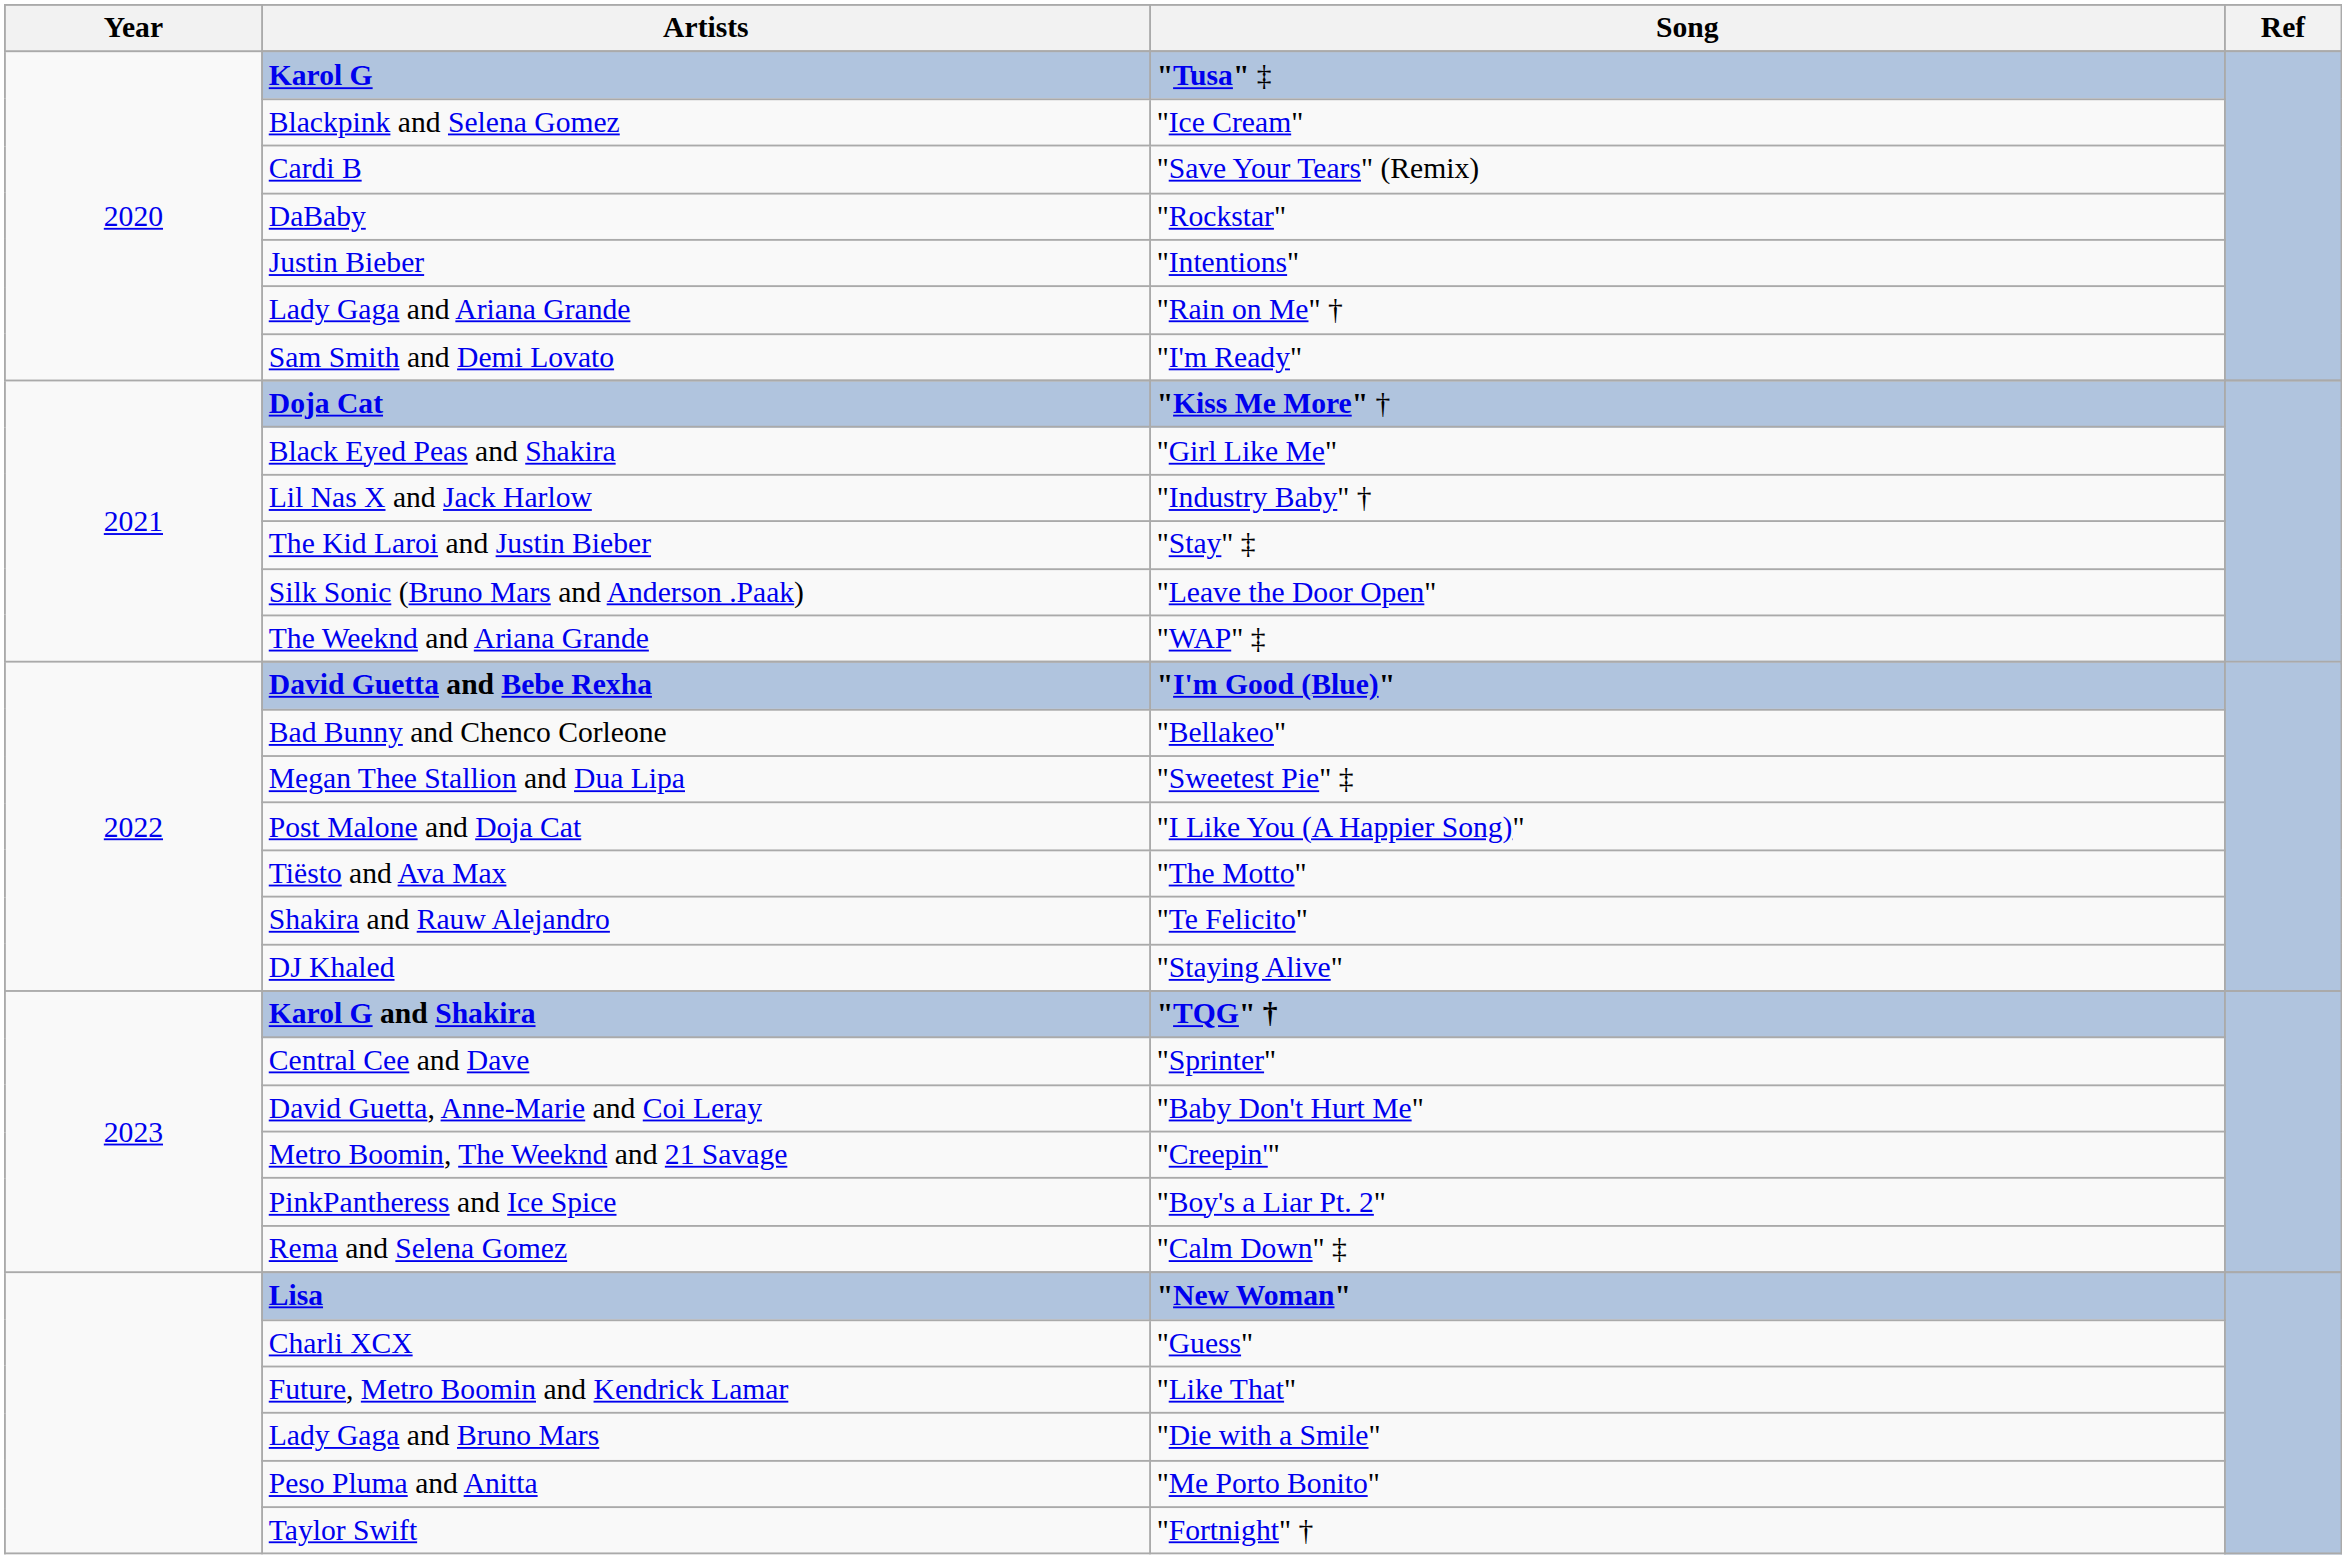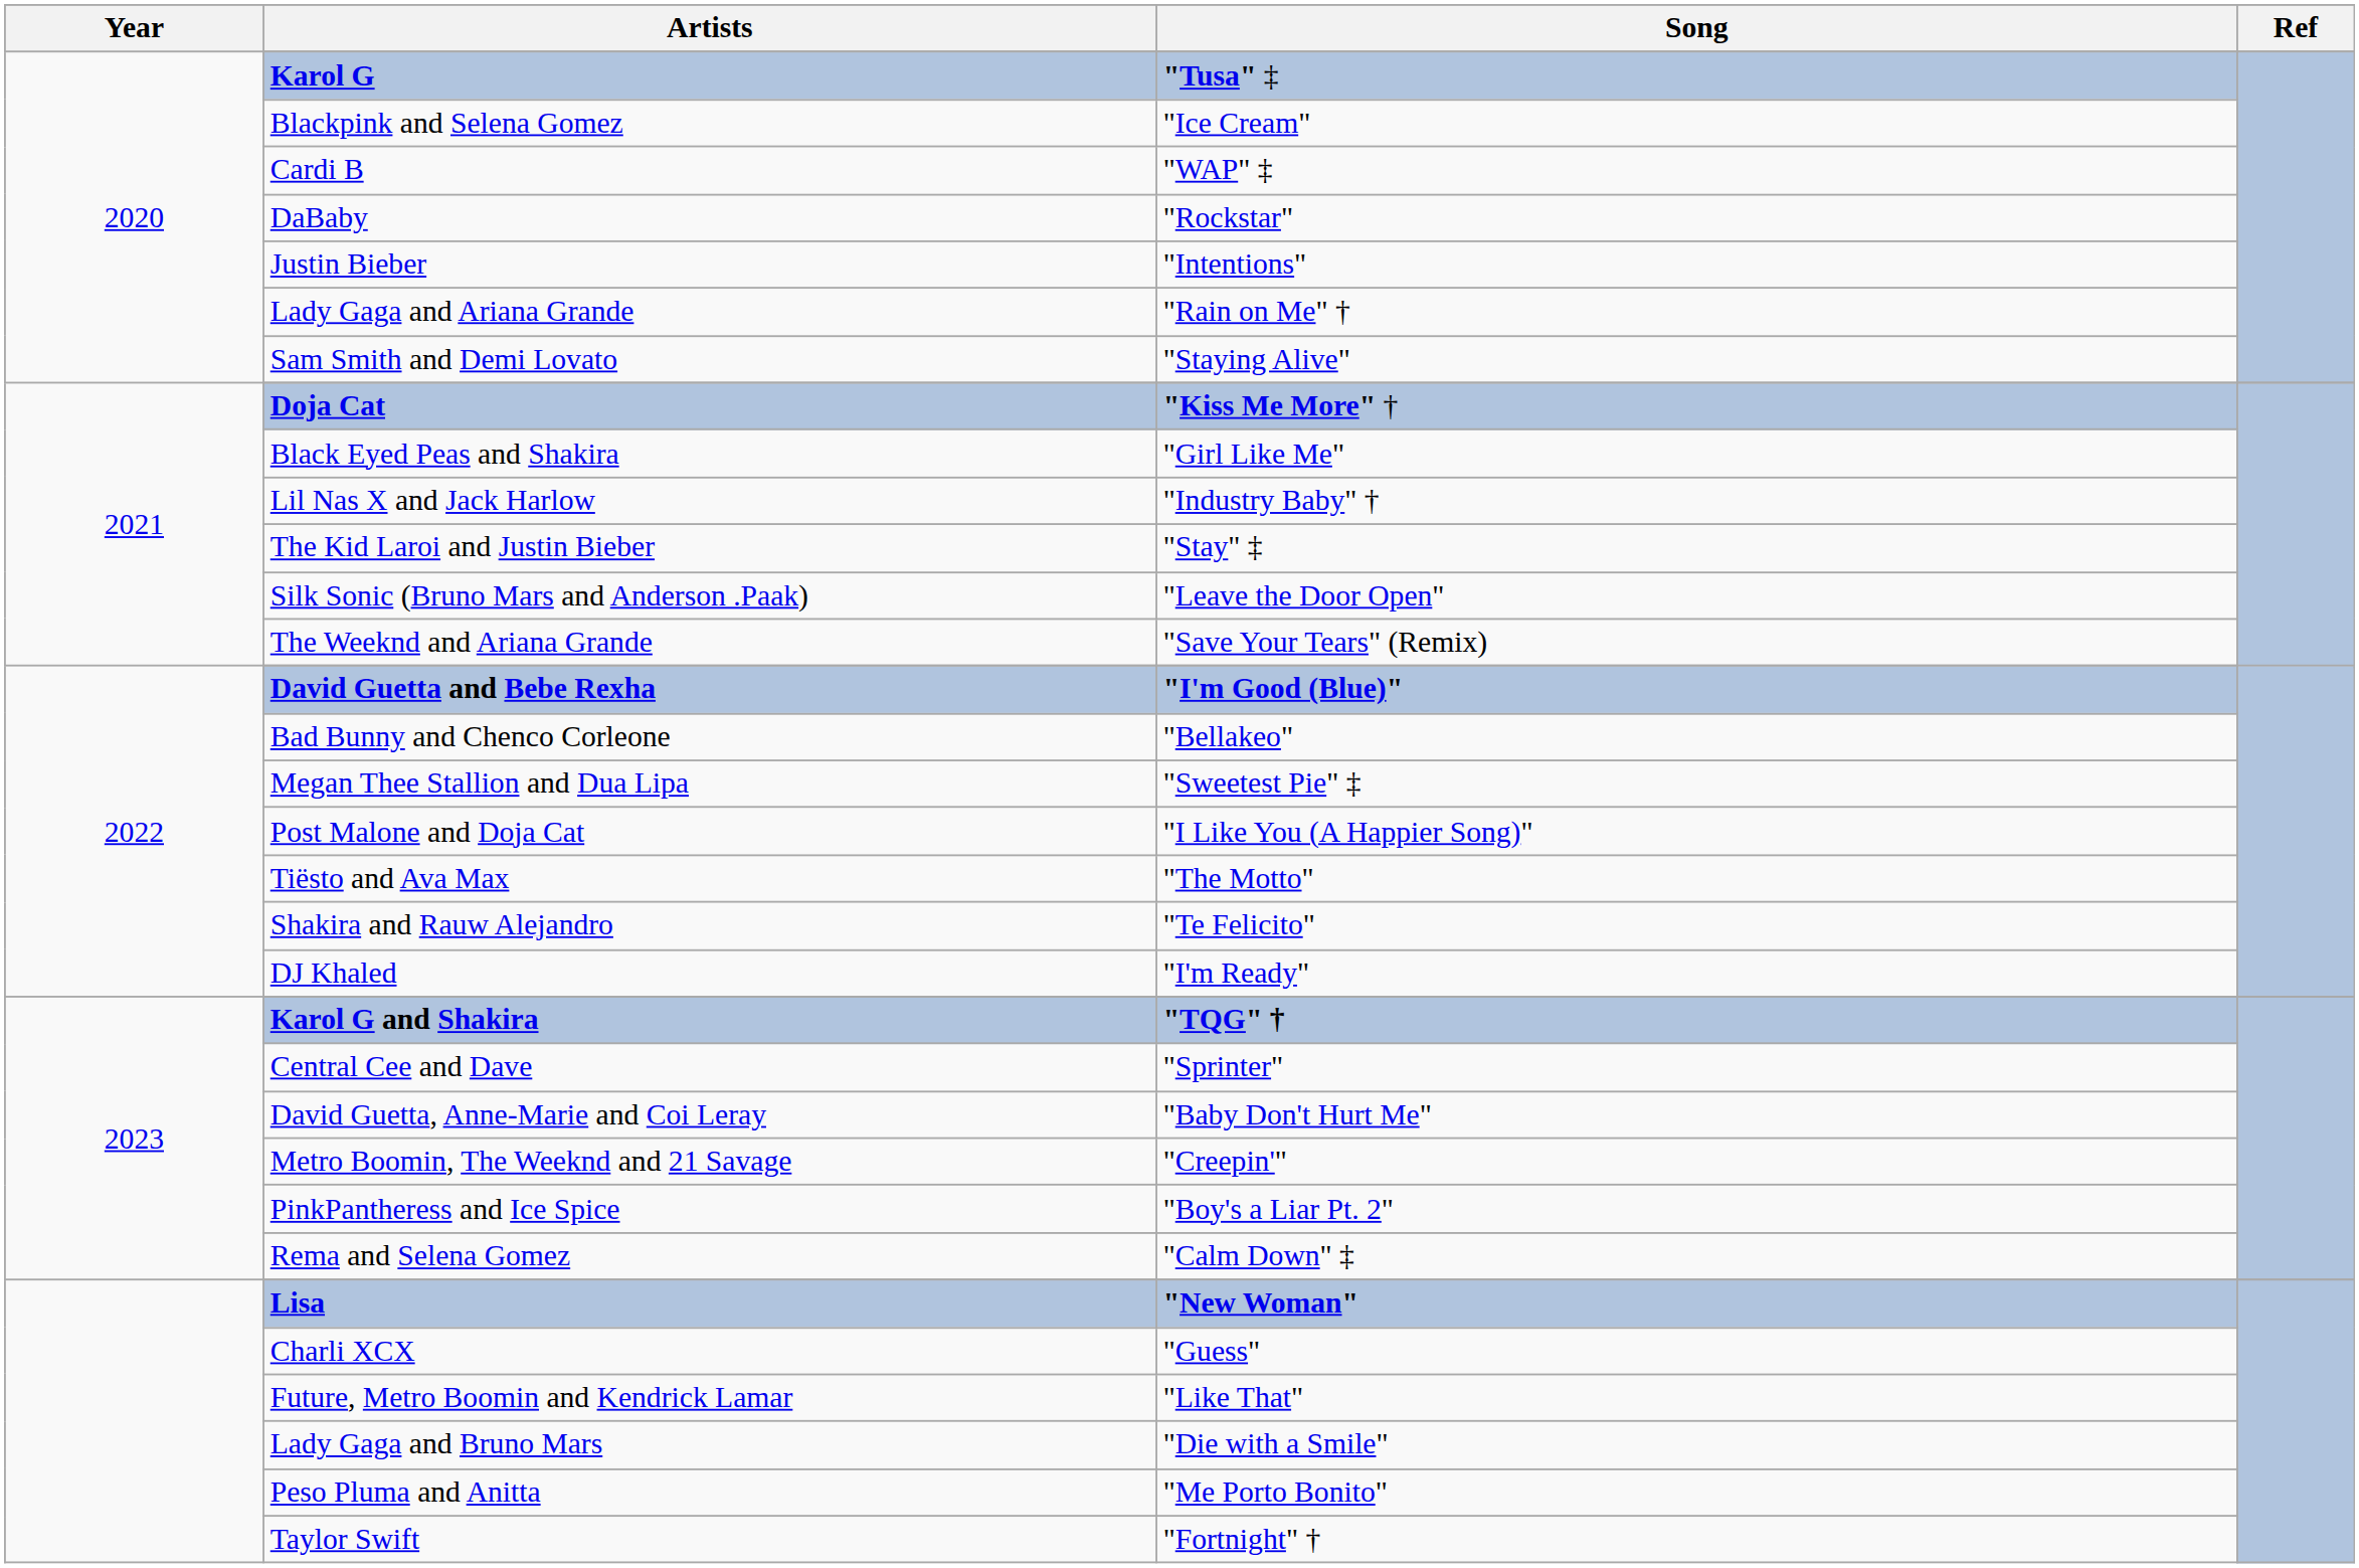Cardi B | Song: "Save Your Tears" (Remix) -> "WAP" ‡
Sam Smith and Demi Lovato | Song: "I'm Ready" -> "Staying Alive"
The Weeknd and Ariana Grande | Song: "WAP" ‡ -> "Save Your Tears" (Remix)
DJ Khaled | Song: "Staying Alive" -> "I'm Ready"
